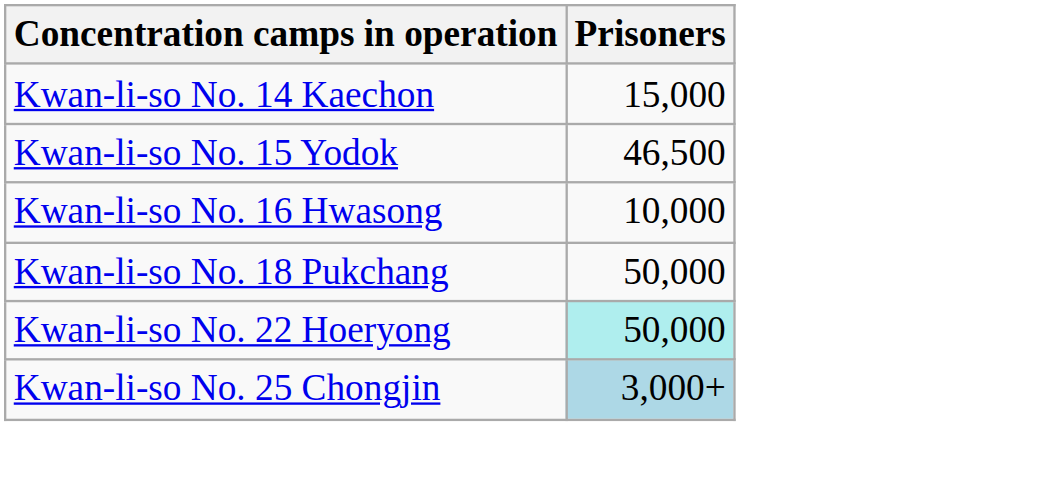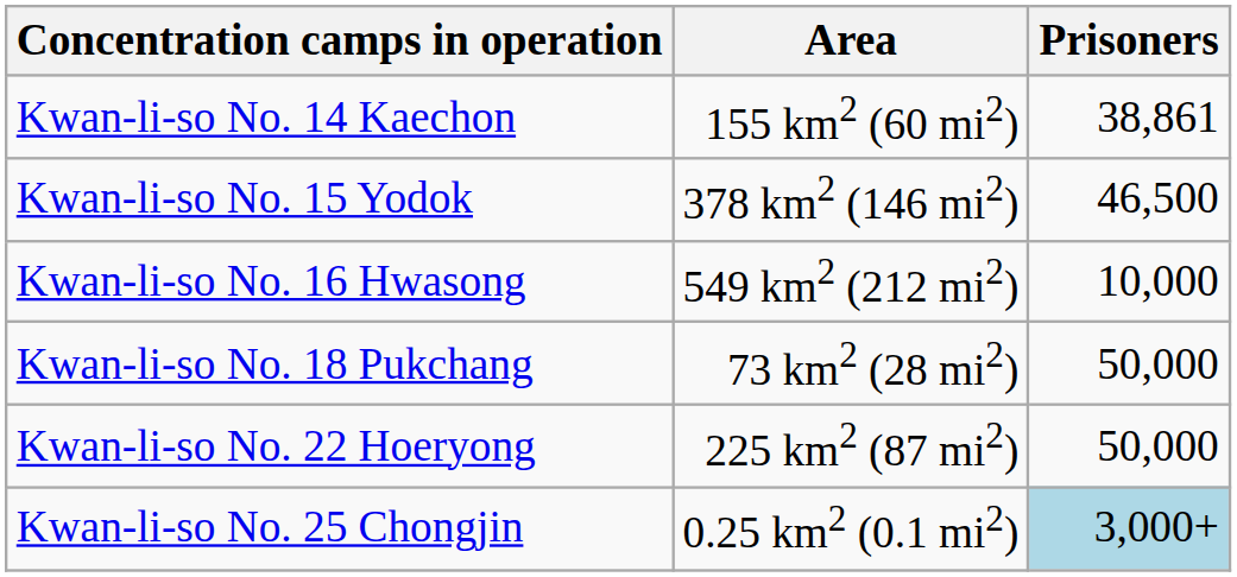+ column: Area | 155 km2 (60 mi2) | 378 km2 (146 mi2) | 549 km2 (212 mi2) | 73 km2 (28 mi2) | 225 km2 (87 mi2) | 0.25 km2 (0.1 mi2)
Kwan-li-so No. 14 Kaechon | Prisoners: 15,000 -> 38,861
Kwan-li-so No. 22 Hoeryong | Prisoners: paleturquoise background -> no background
